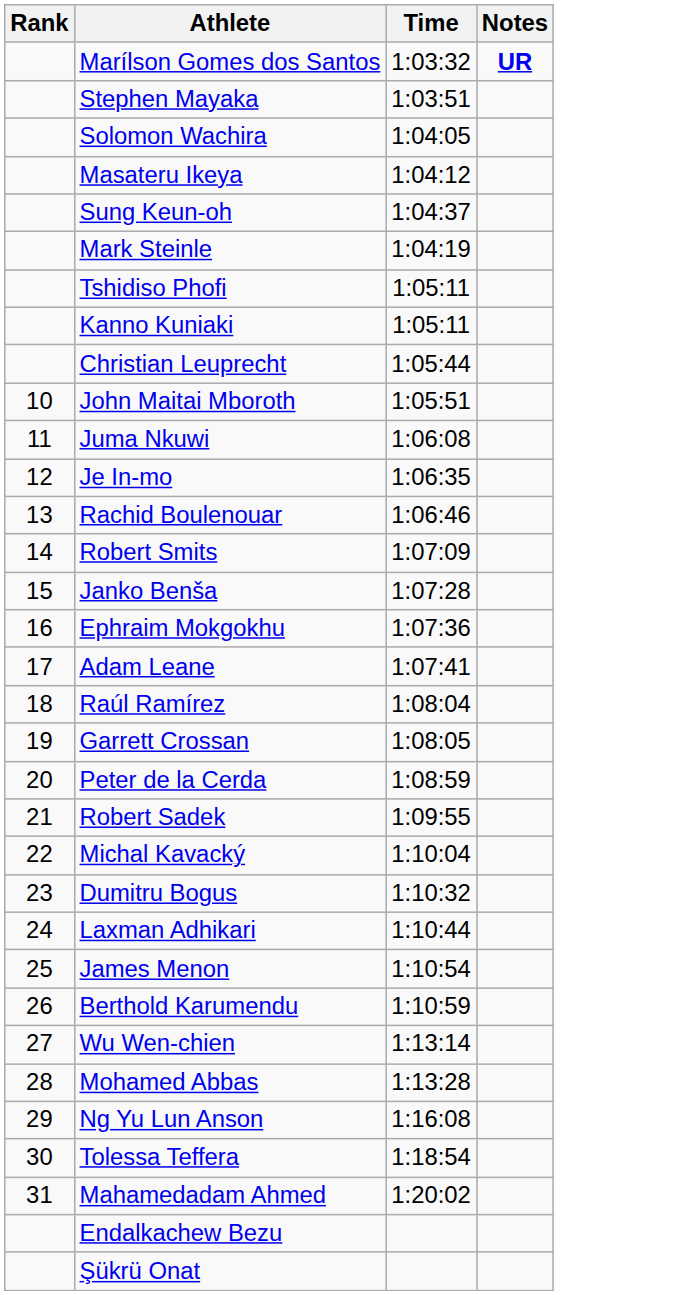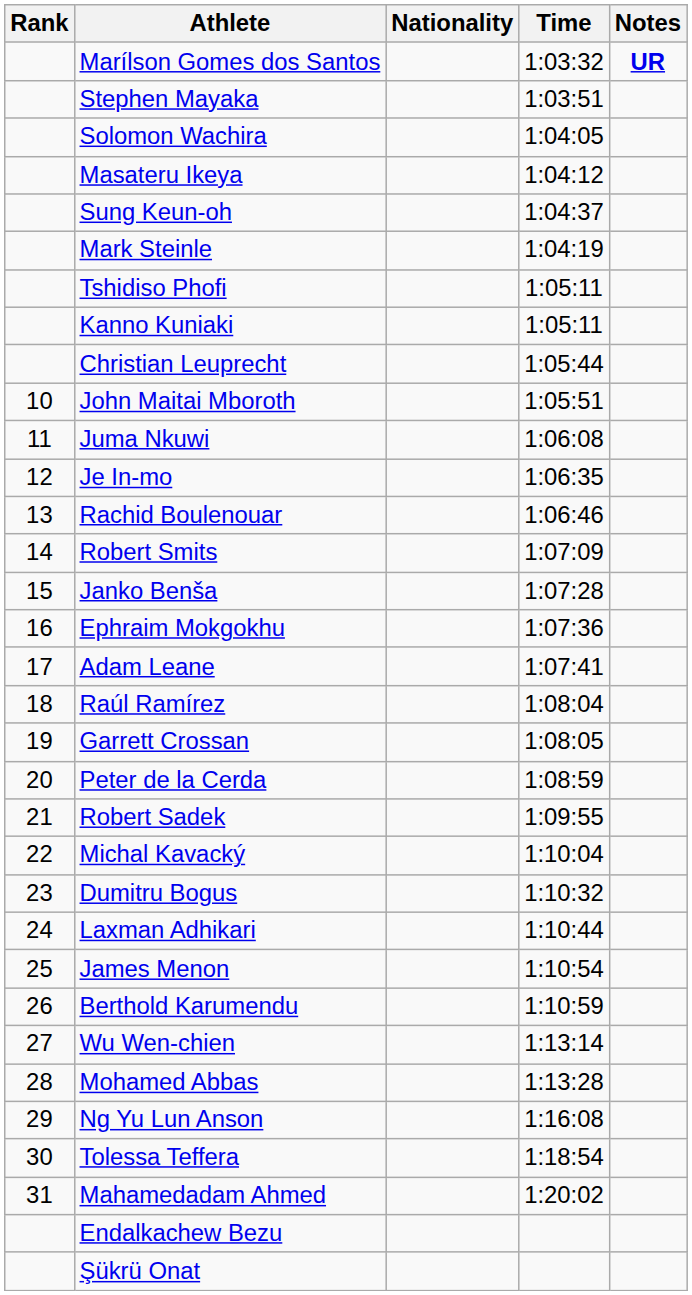+ column: Nationality
